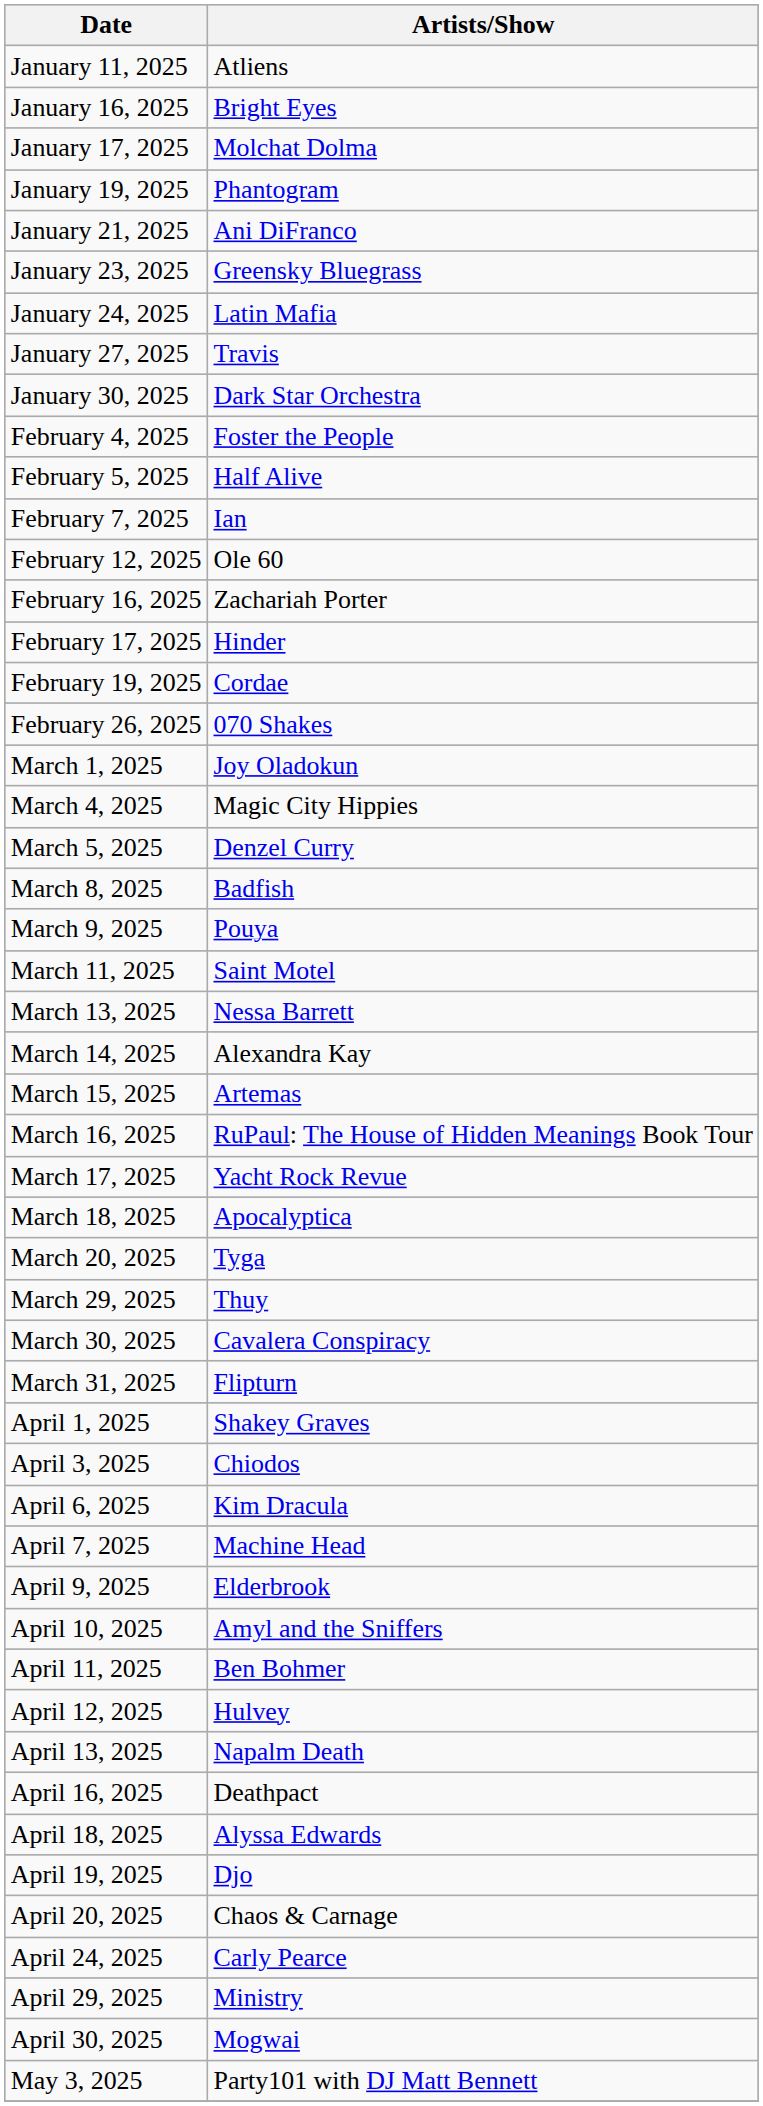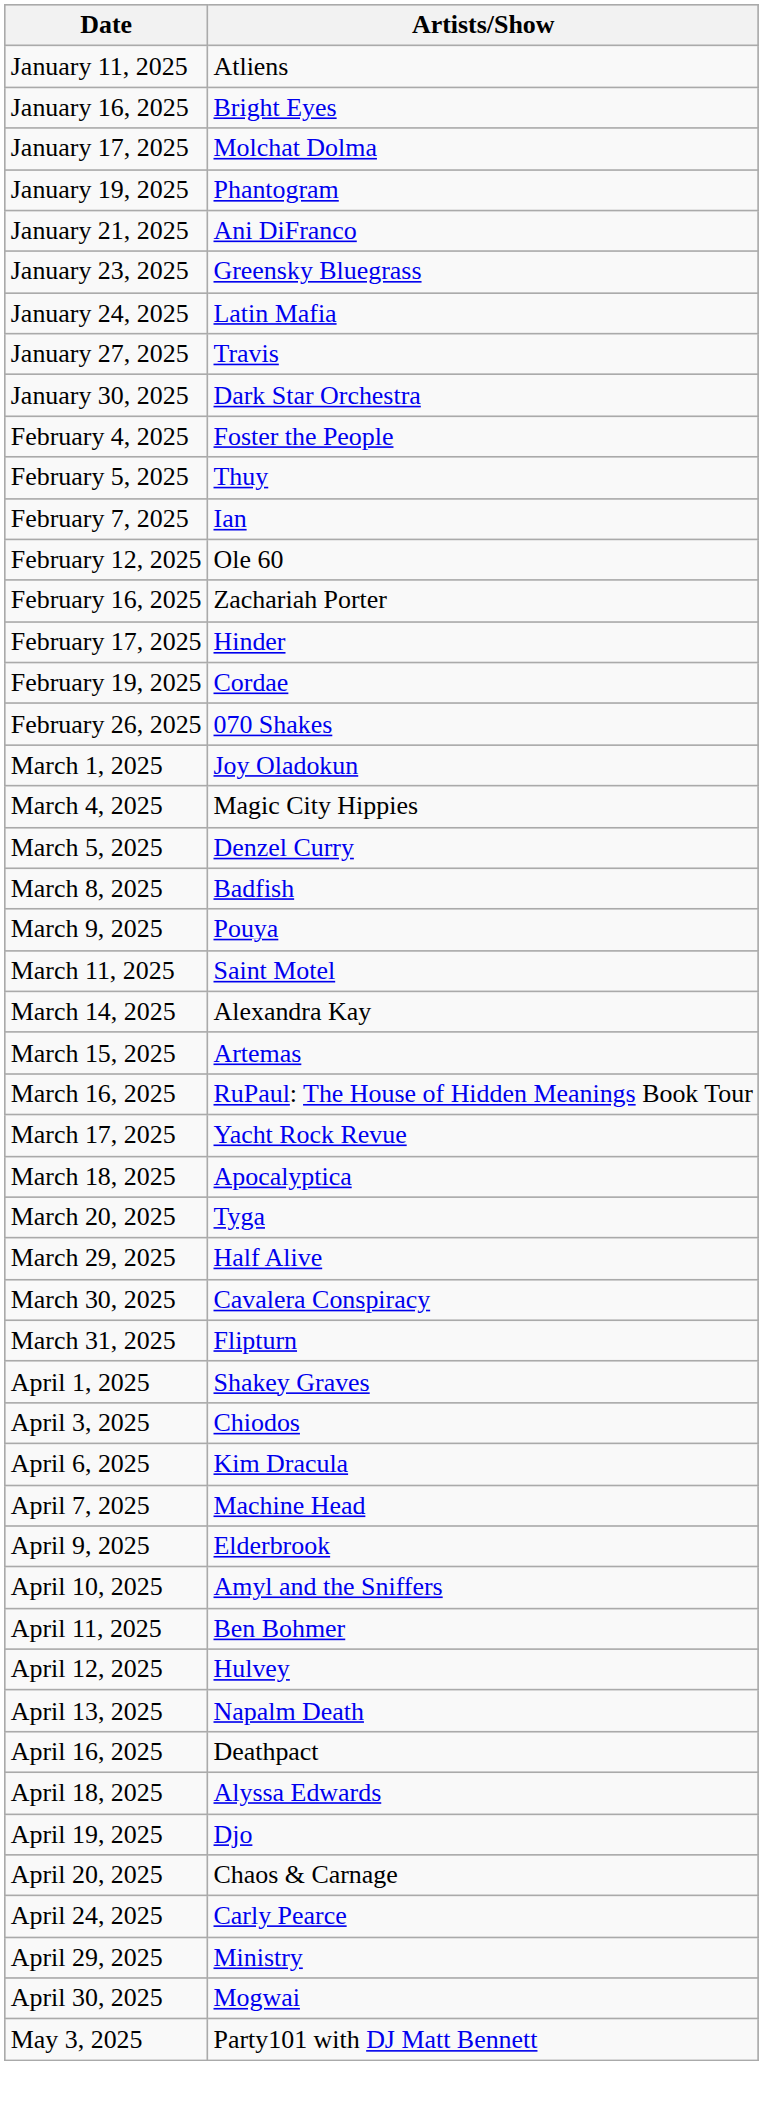February 5, 2025 | Artists/Show: Half Alive -> Thuy
- row: March 13, 2025 | Nessa Barrett
March 29, 2025 | Artists/Show: Thuy -> Half Alive
